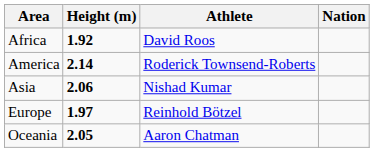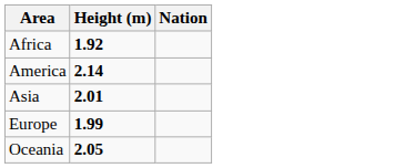- column: Athlete | David Roos | Roderick Townsend-Roberts | Nishad Kumar | Reinhold Bötzel | Aaron Chatman
Asia | Height (m): 2.06 -> 2.01
Europe | Height (m): 1.97 -> 1.99
